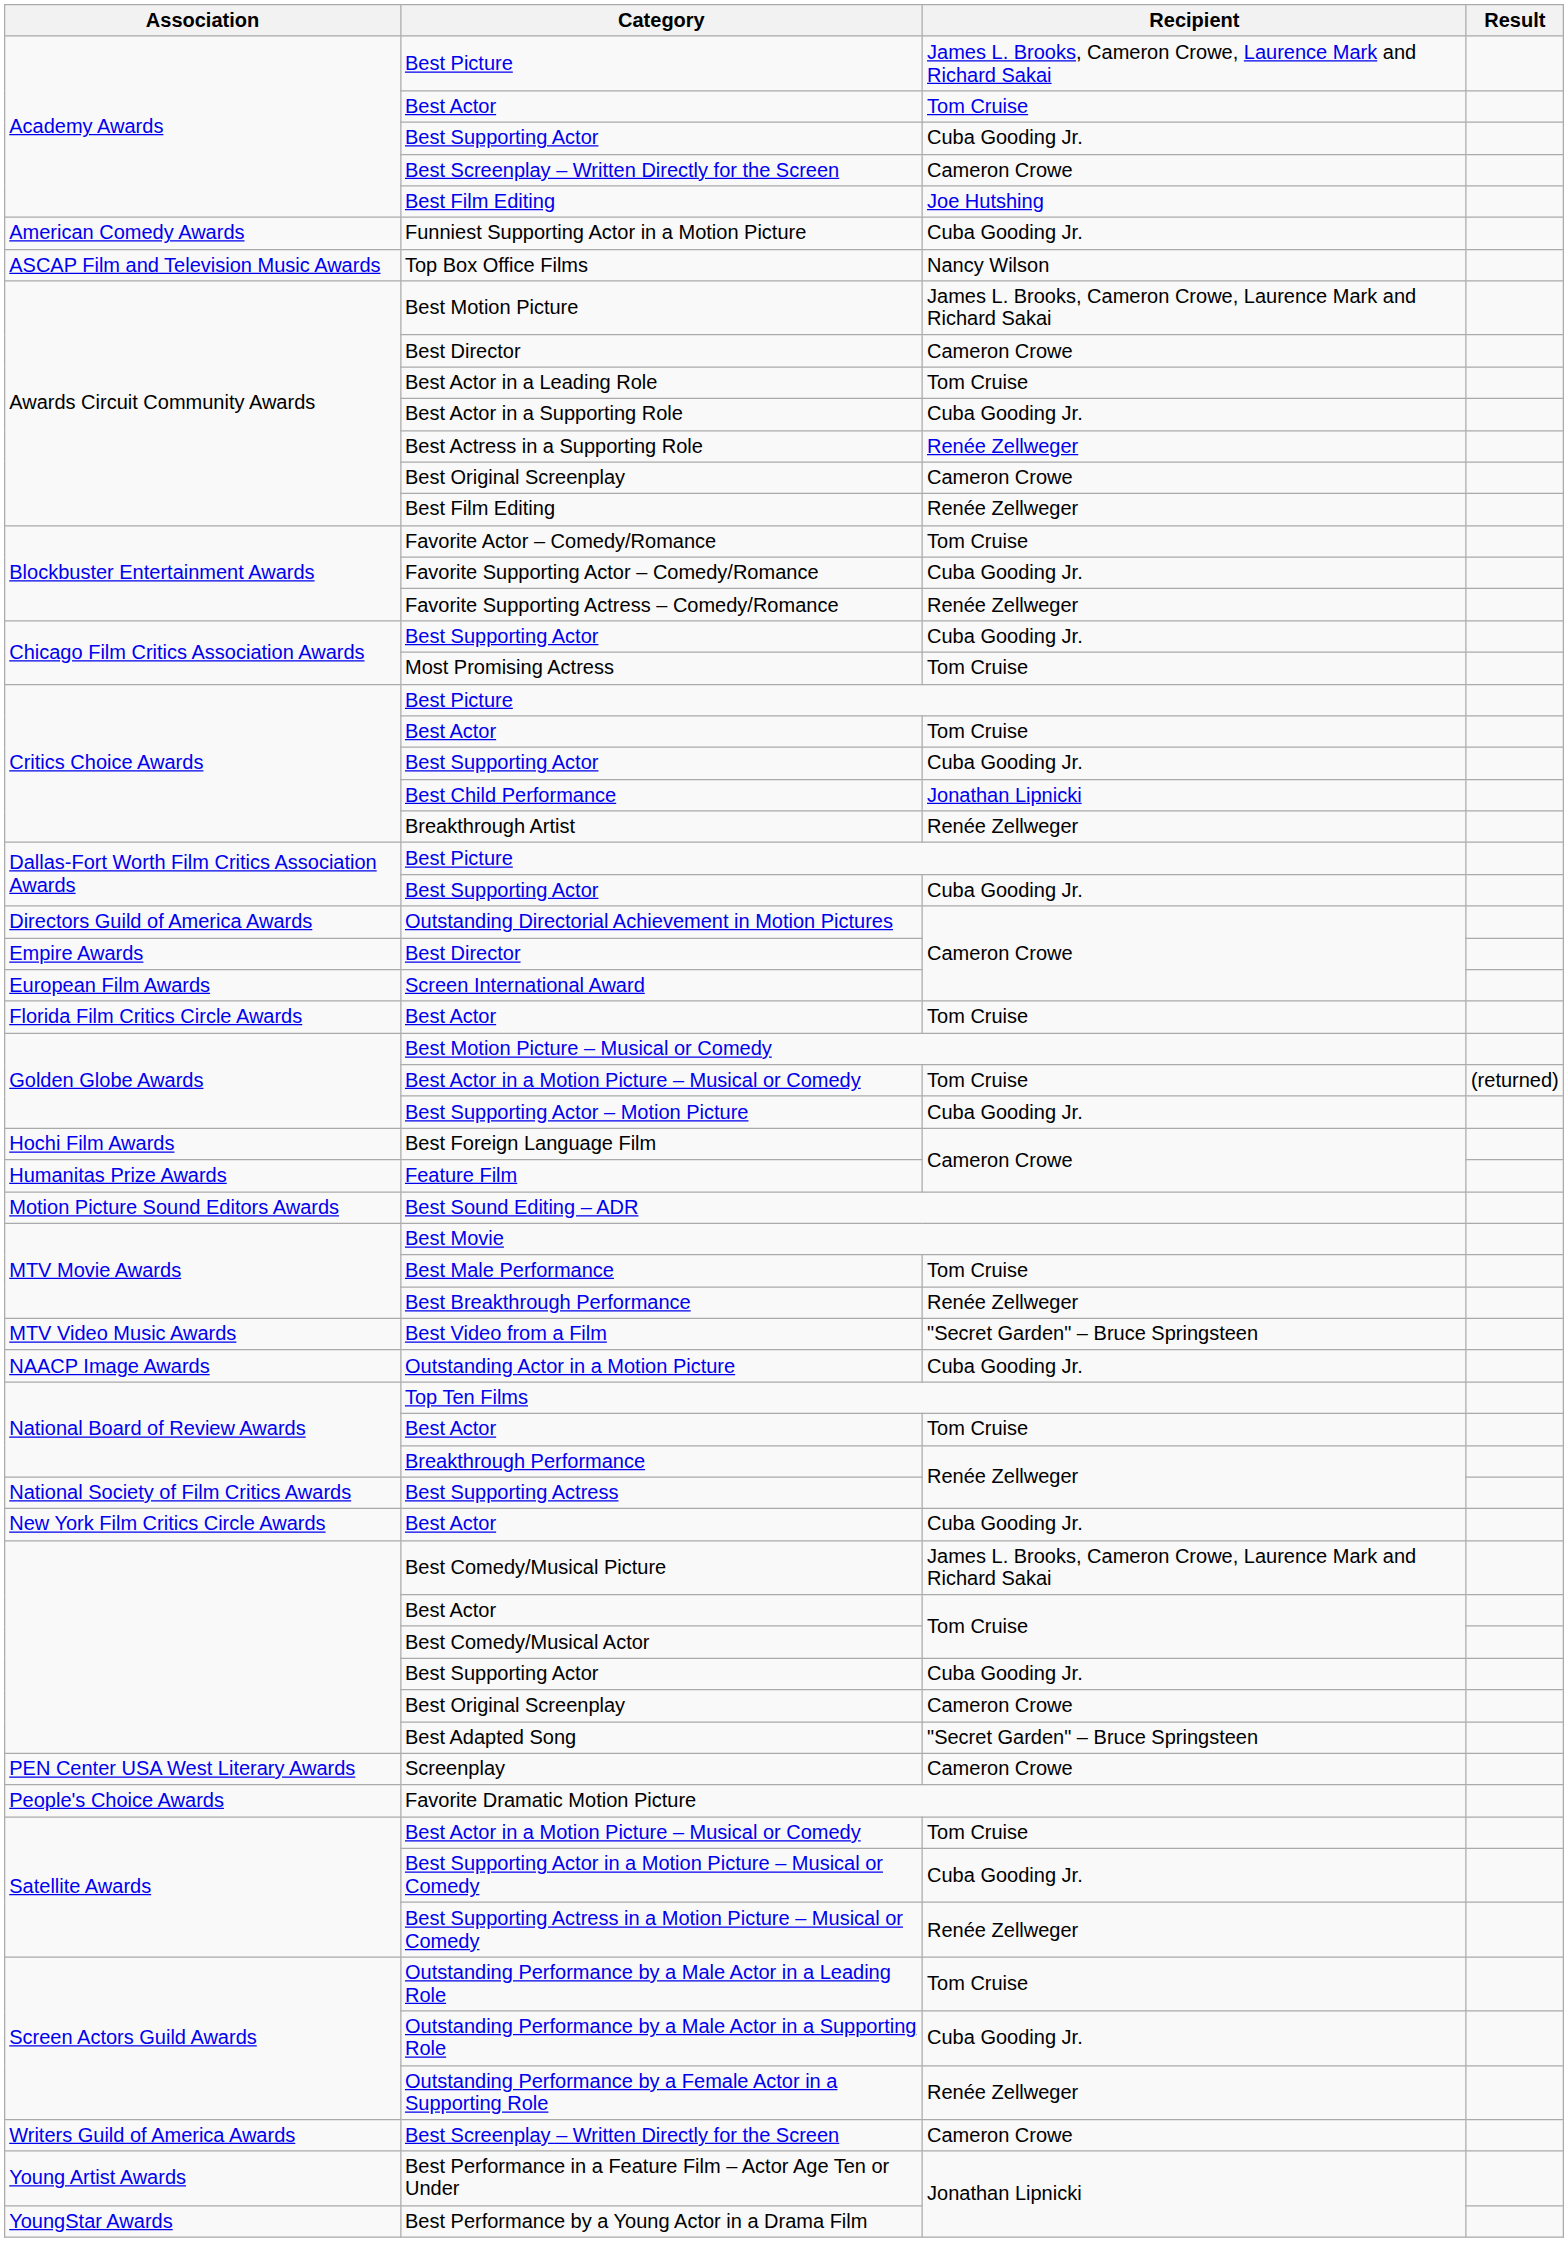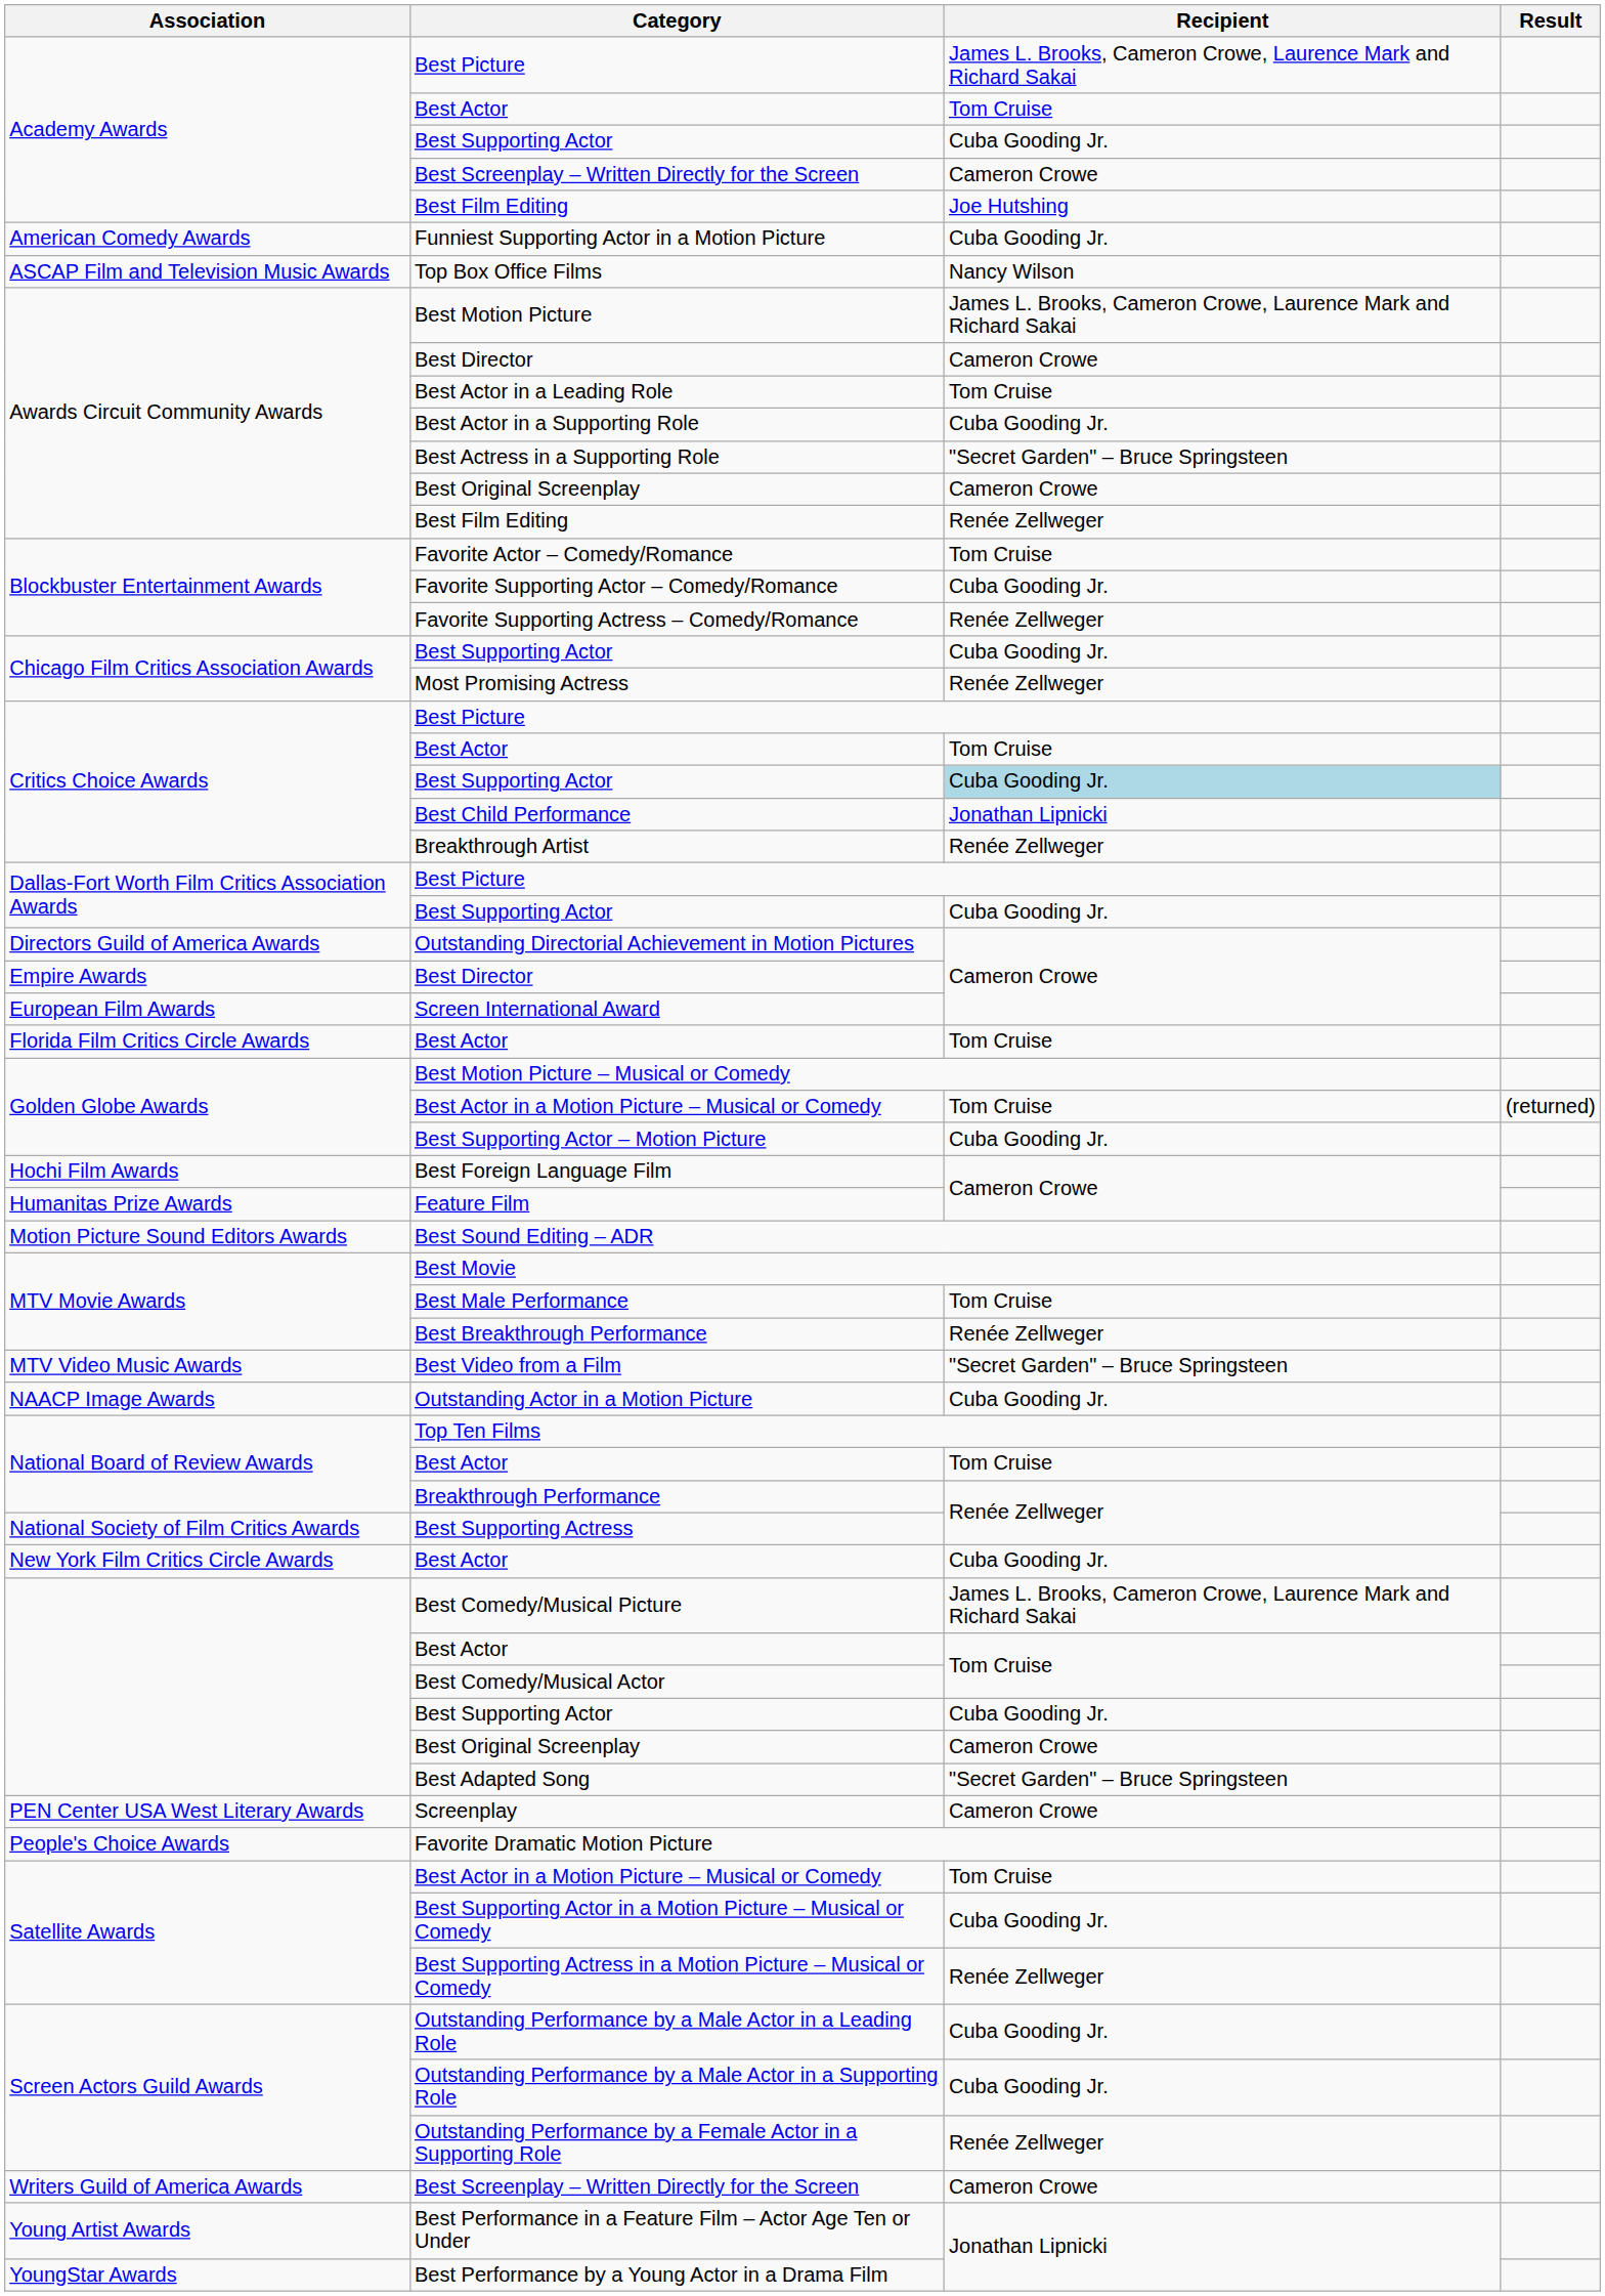Best Actress in a Supporting Role | Recipient: Renée Zellweger -> "Secret Garden" – Bruce Springsteen
Most Promising Actress | Recipient: Tom Cruise -> Renée Zellweger
Critics Choice Awards / Best Supporting Actor | Recipient: no background -> lightblue background
Outstanding Performance by a Male Actor in a Leading Role | Recipient: Tom Cruise -> Cuba Gooding Jr.
